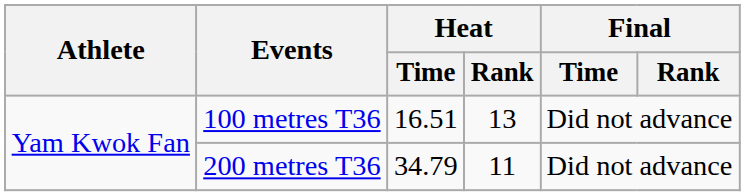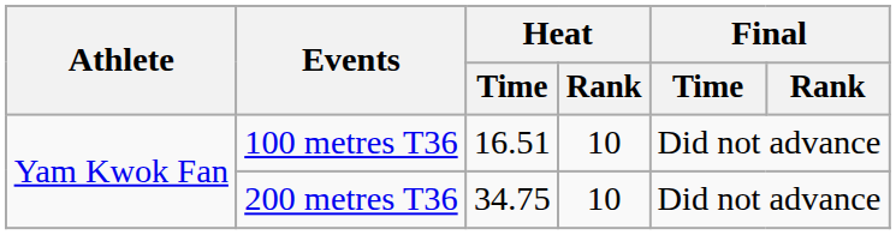100 metres T36 | Heat / Rank: 13 -> 10
200 metres T36 | Heat / Time: 34.79 -> 34.75
200 metres T36 | Heat / Rank: 11 -> 10
